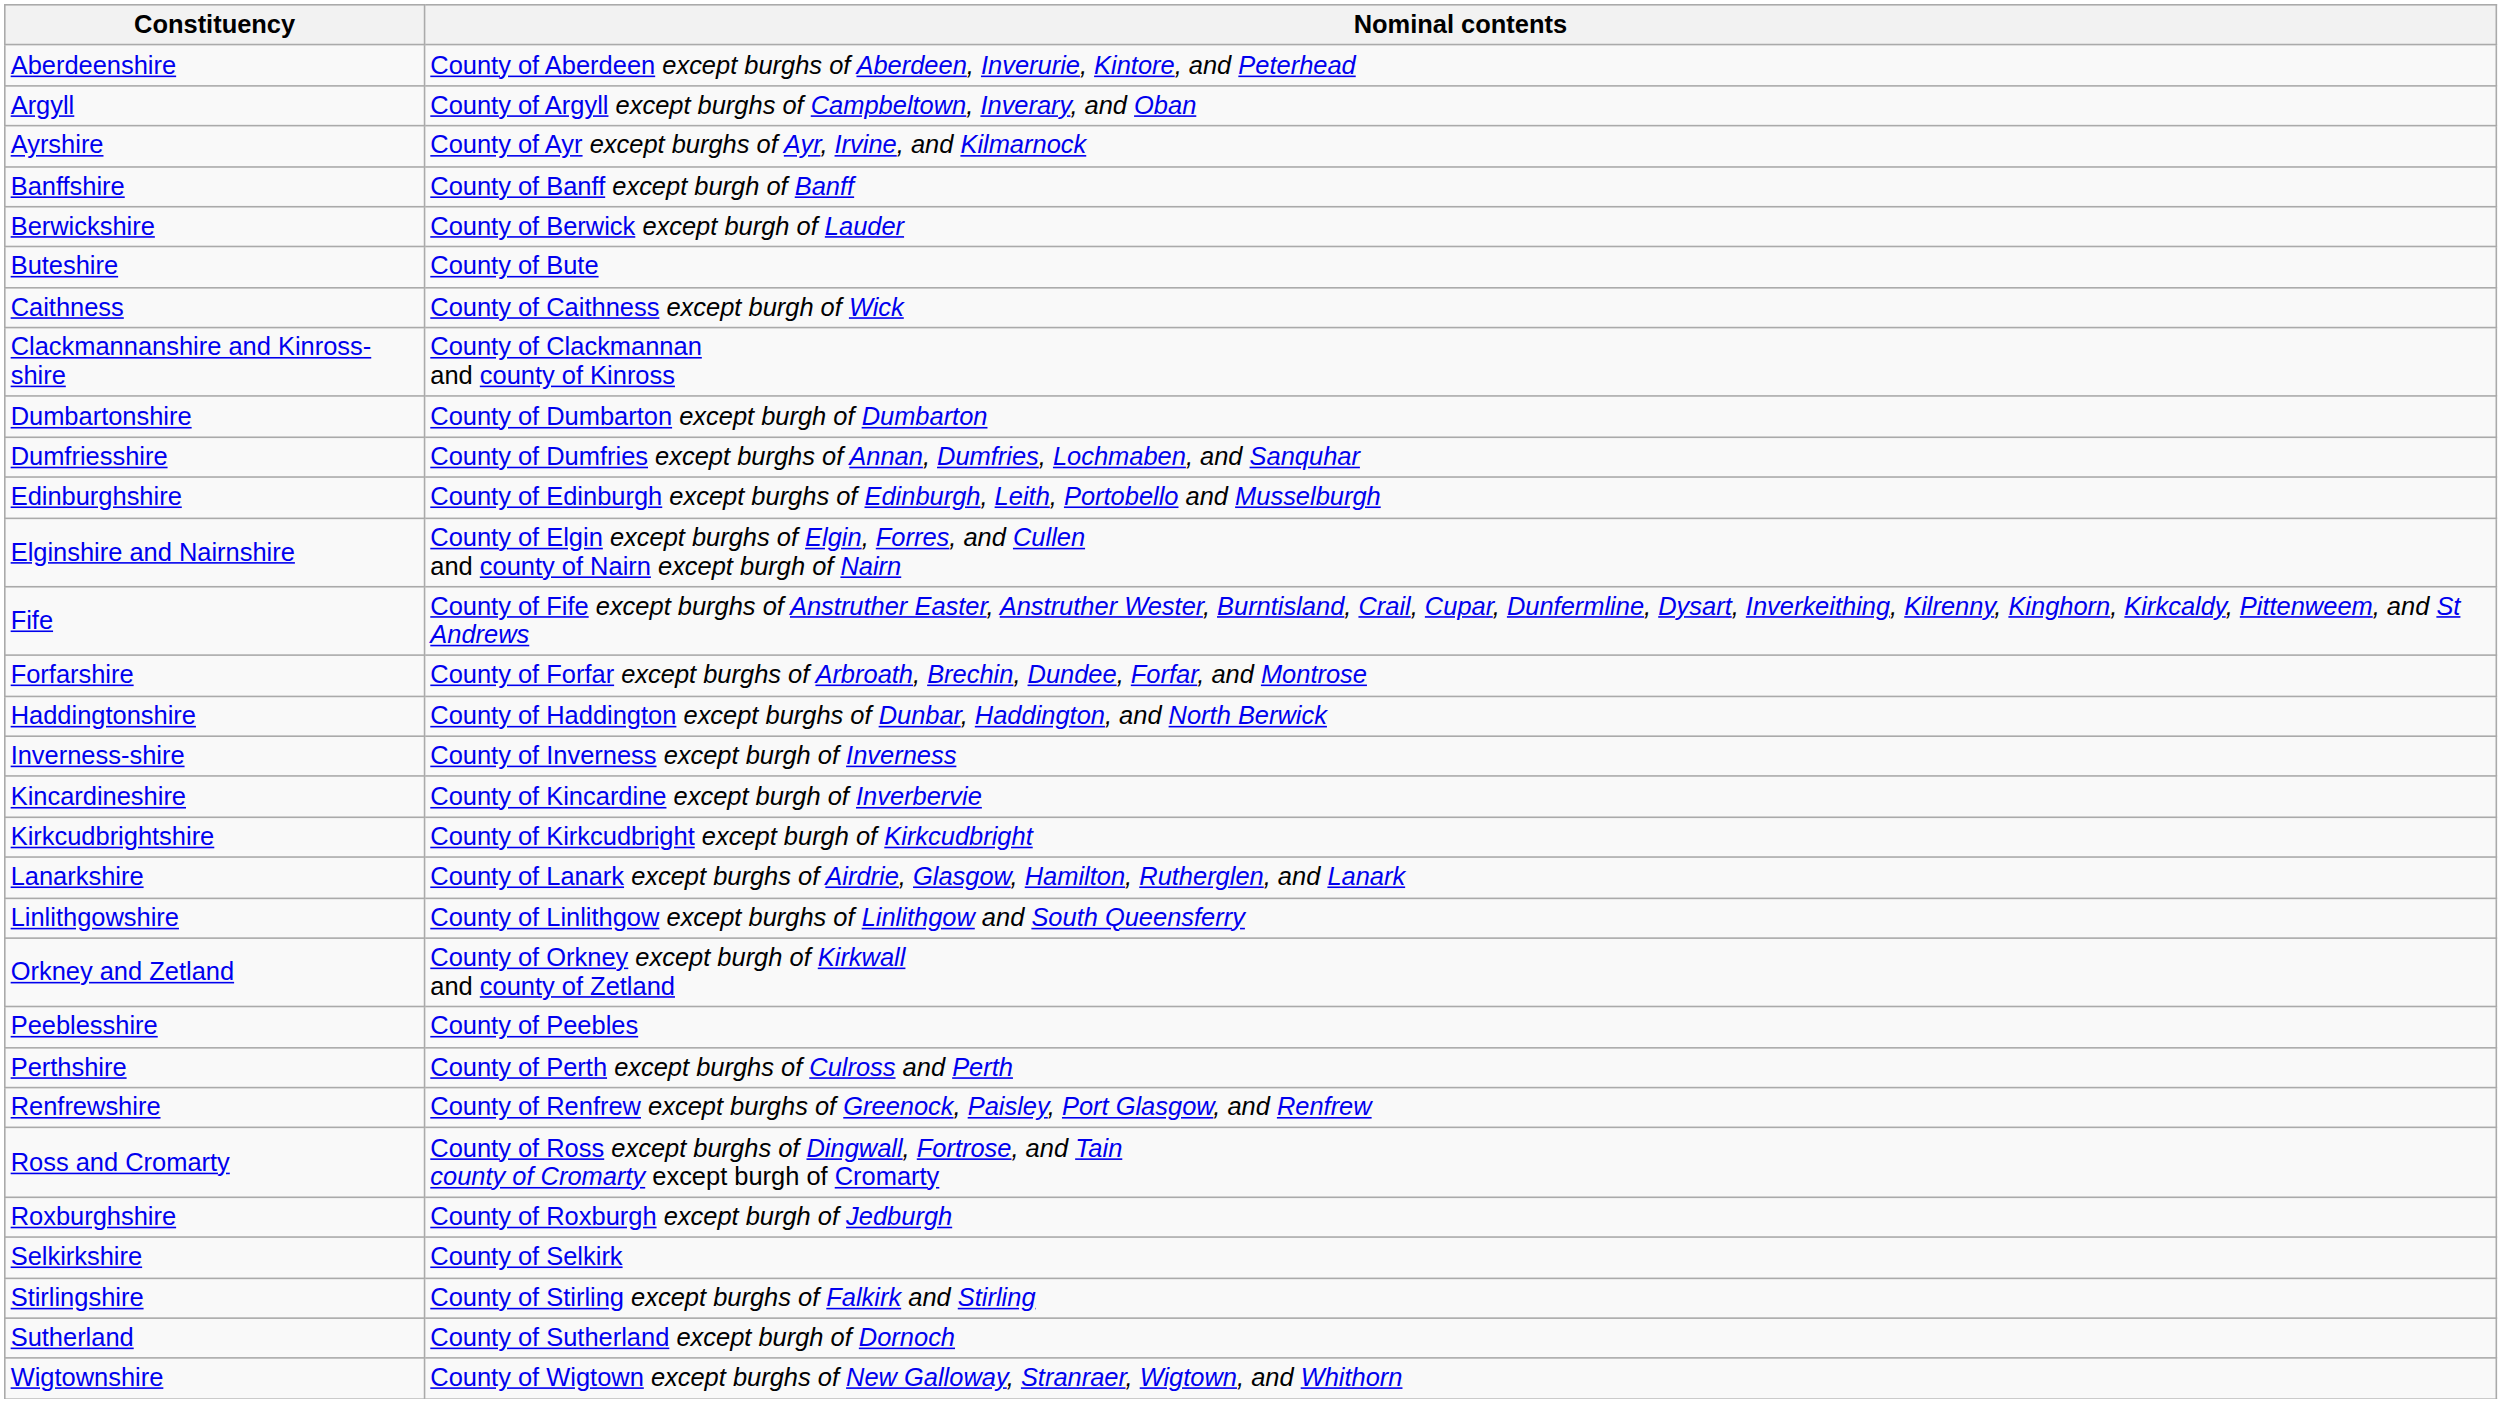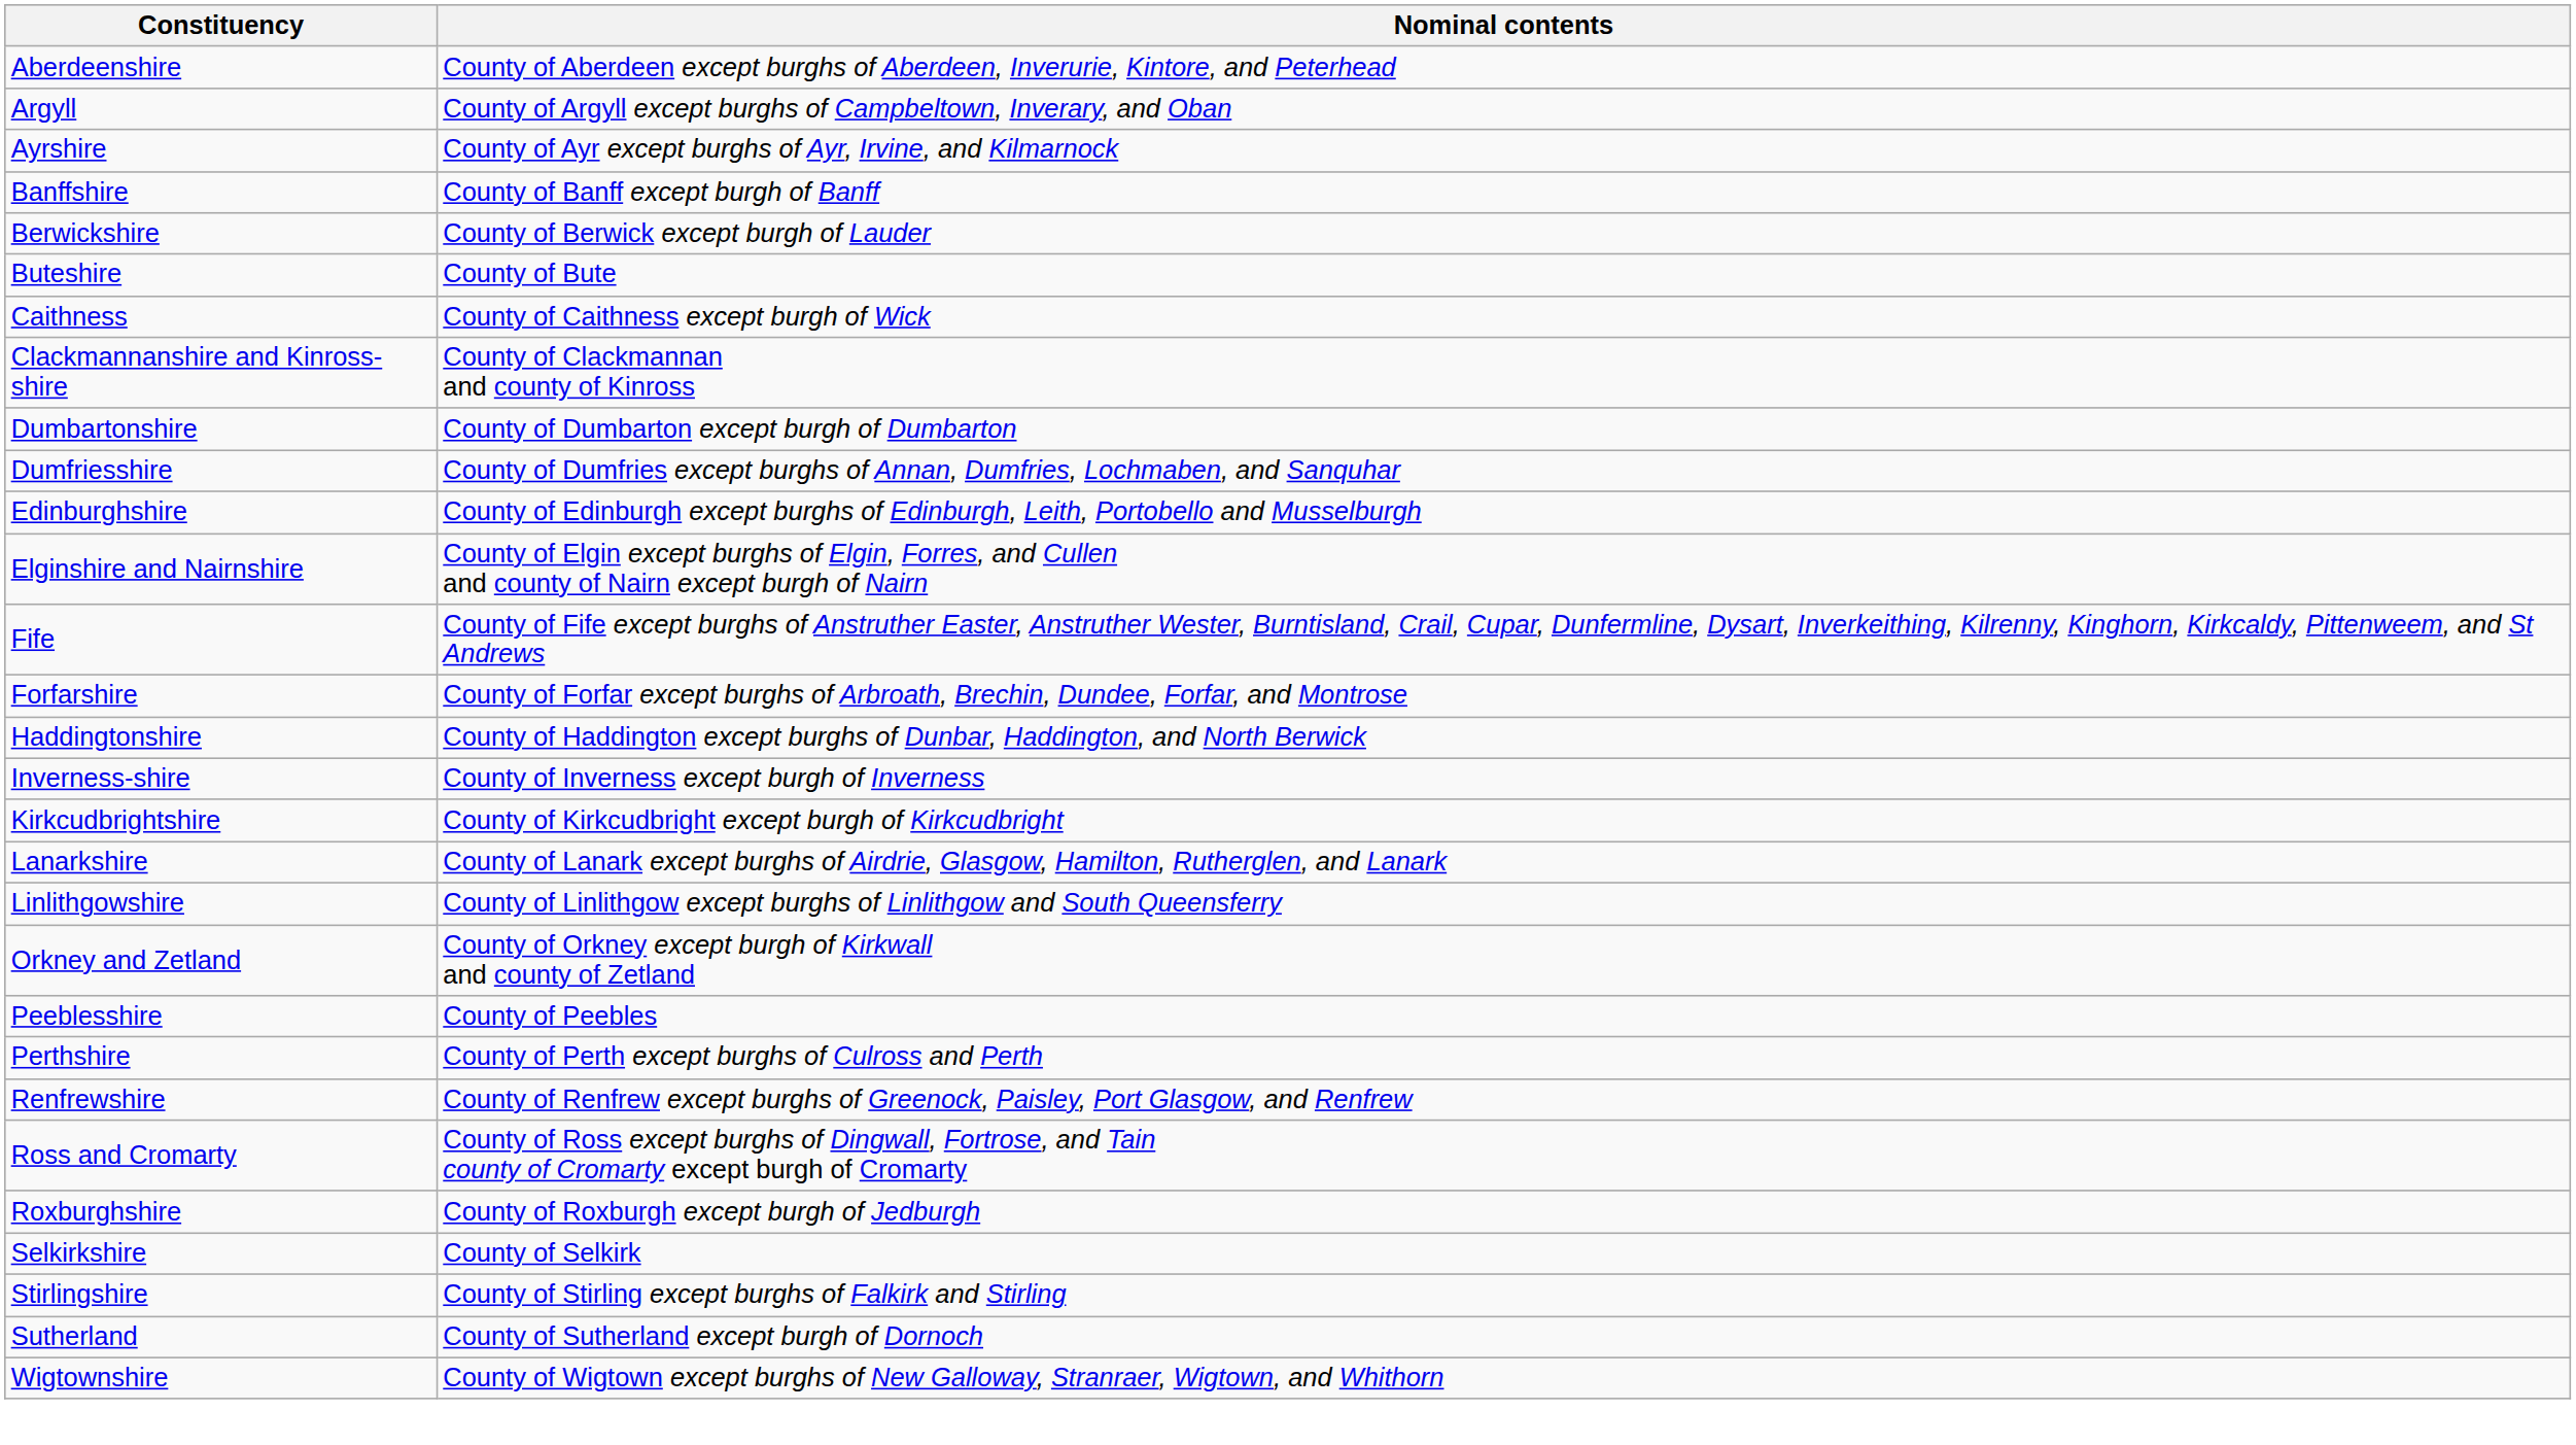- row: Kincardineshire | County of Kincardine except burgh of Inverbervie
